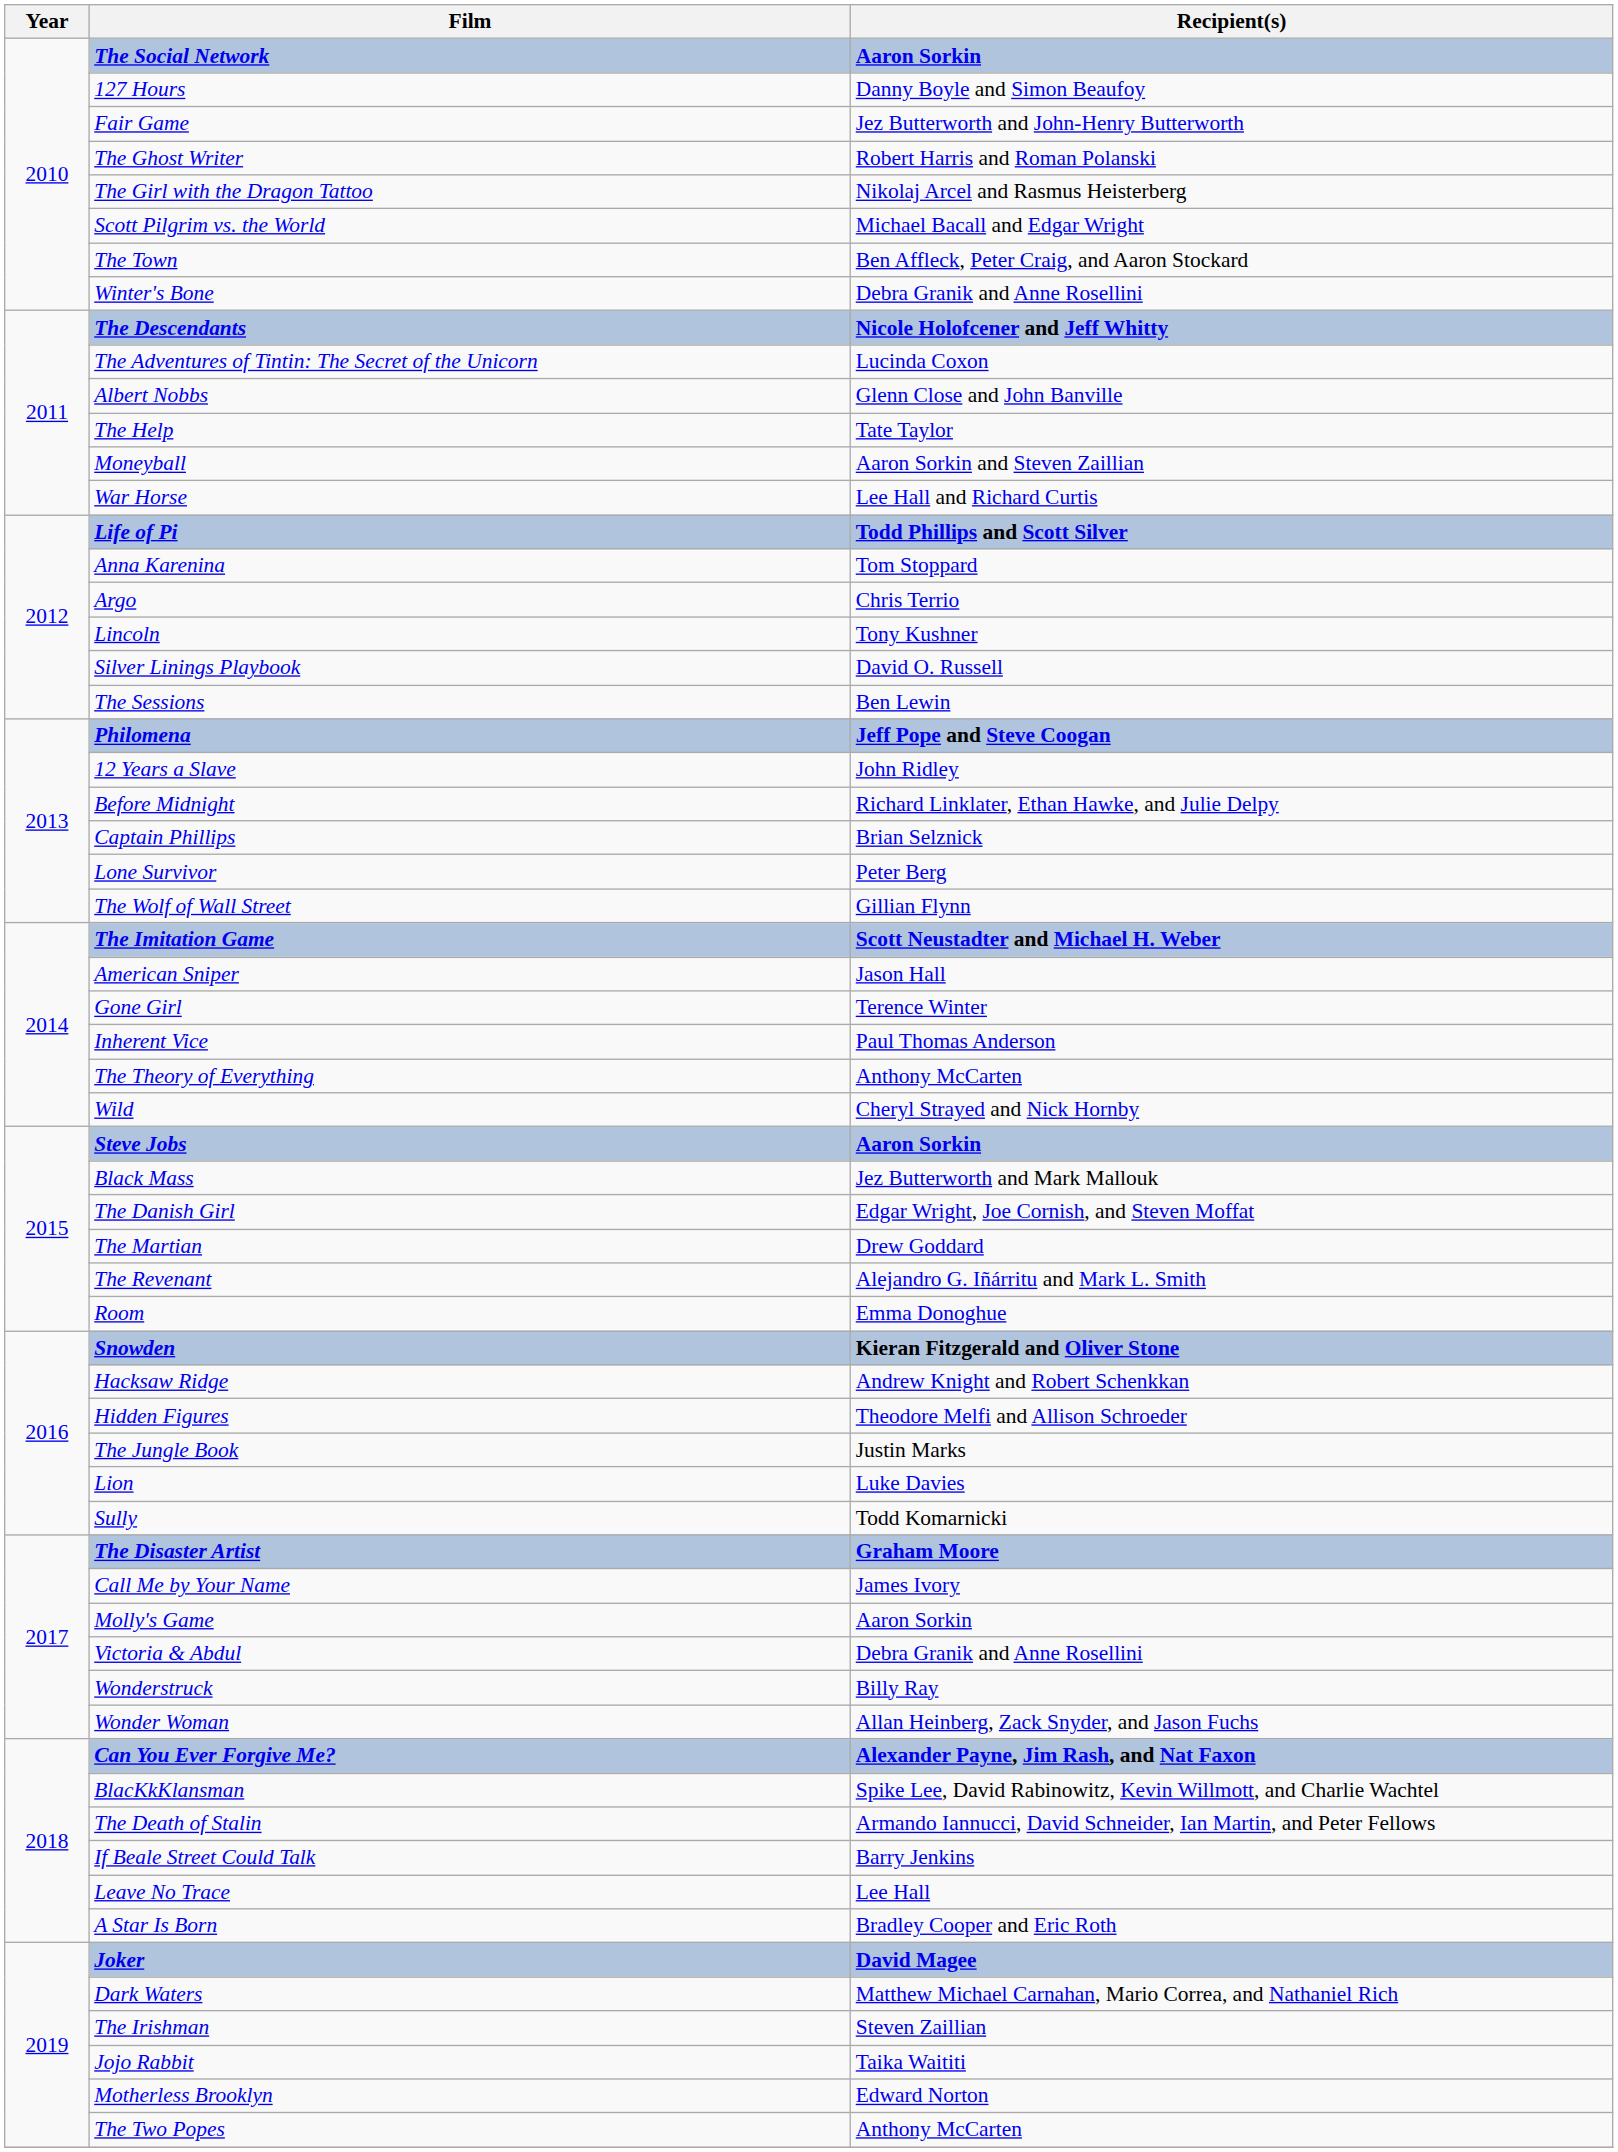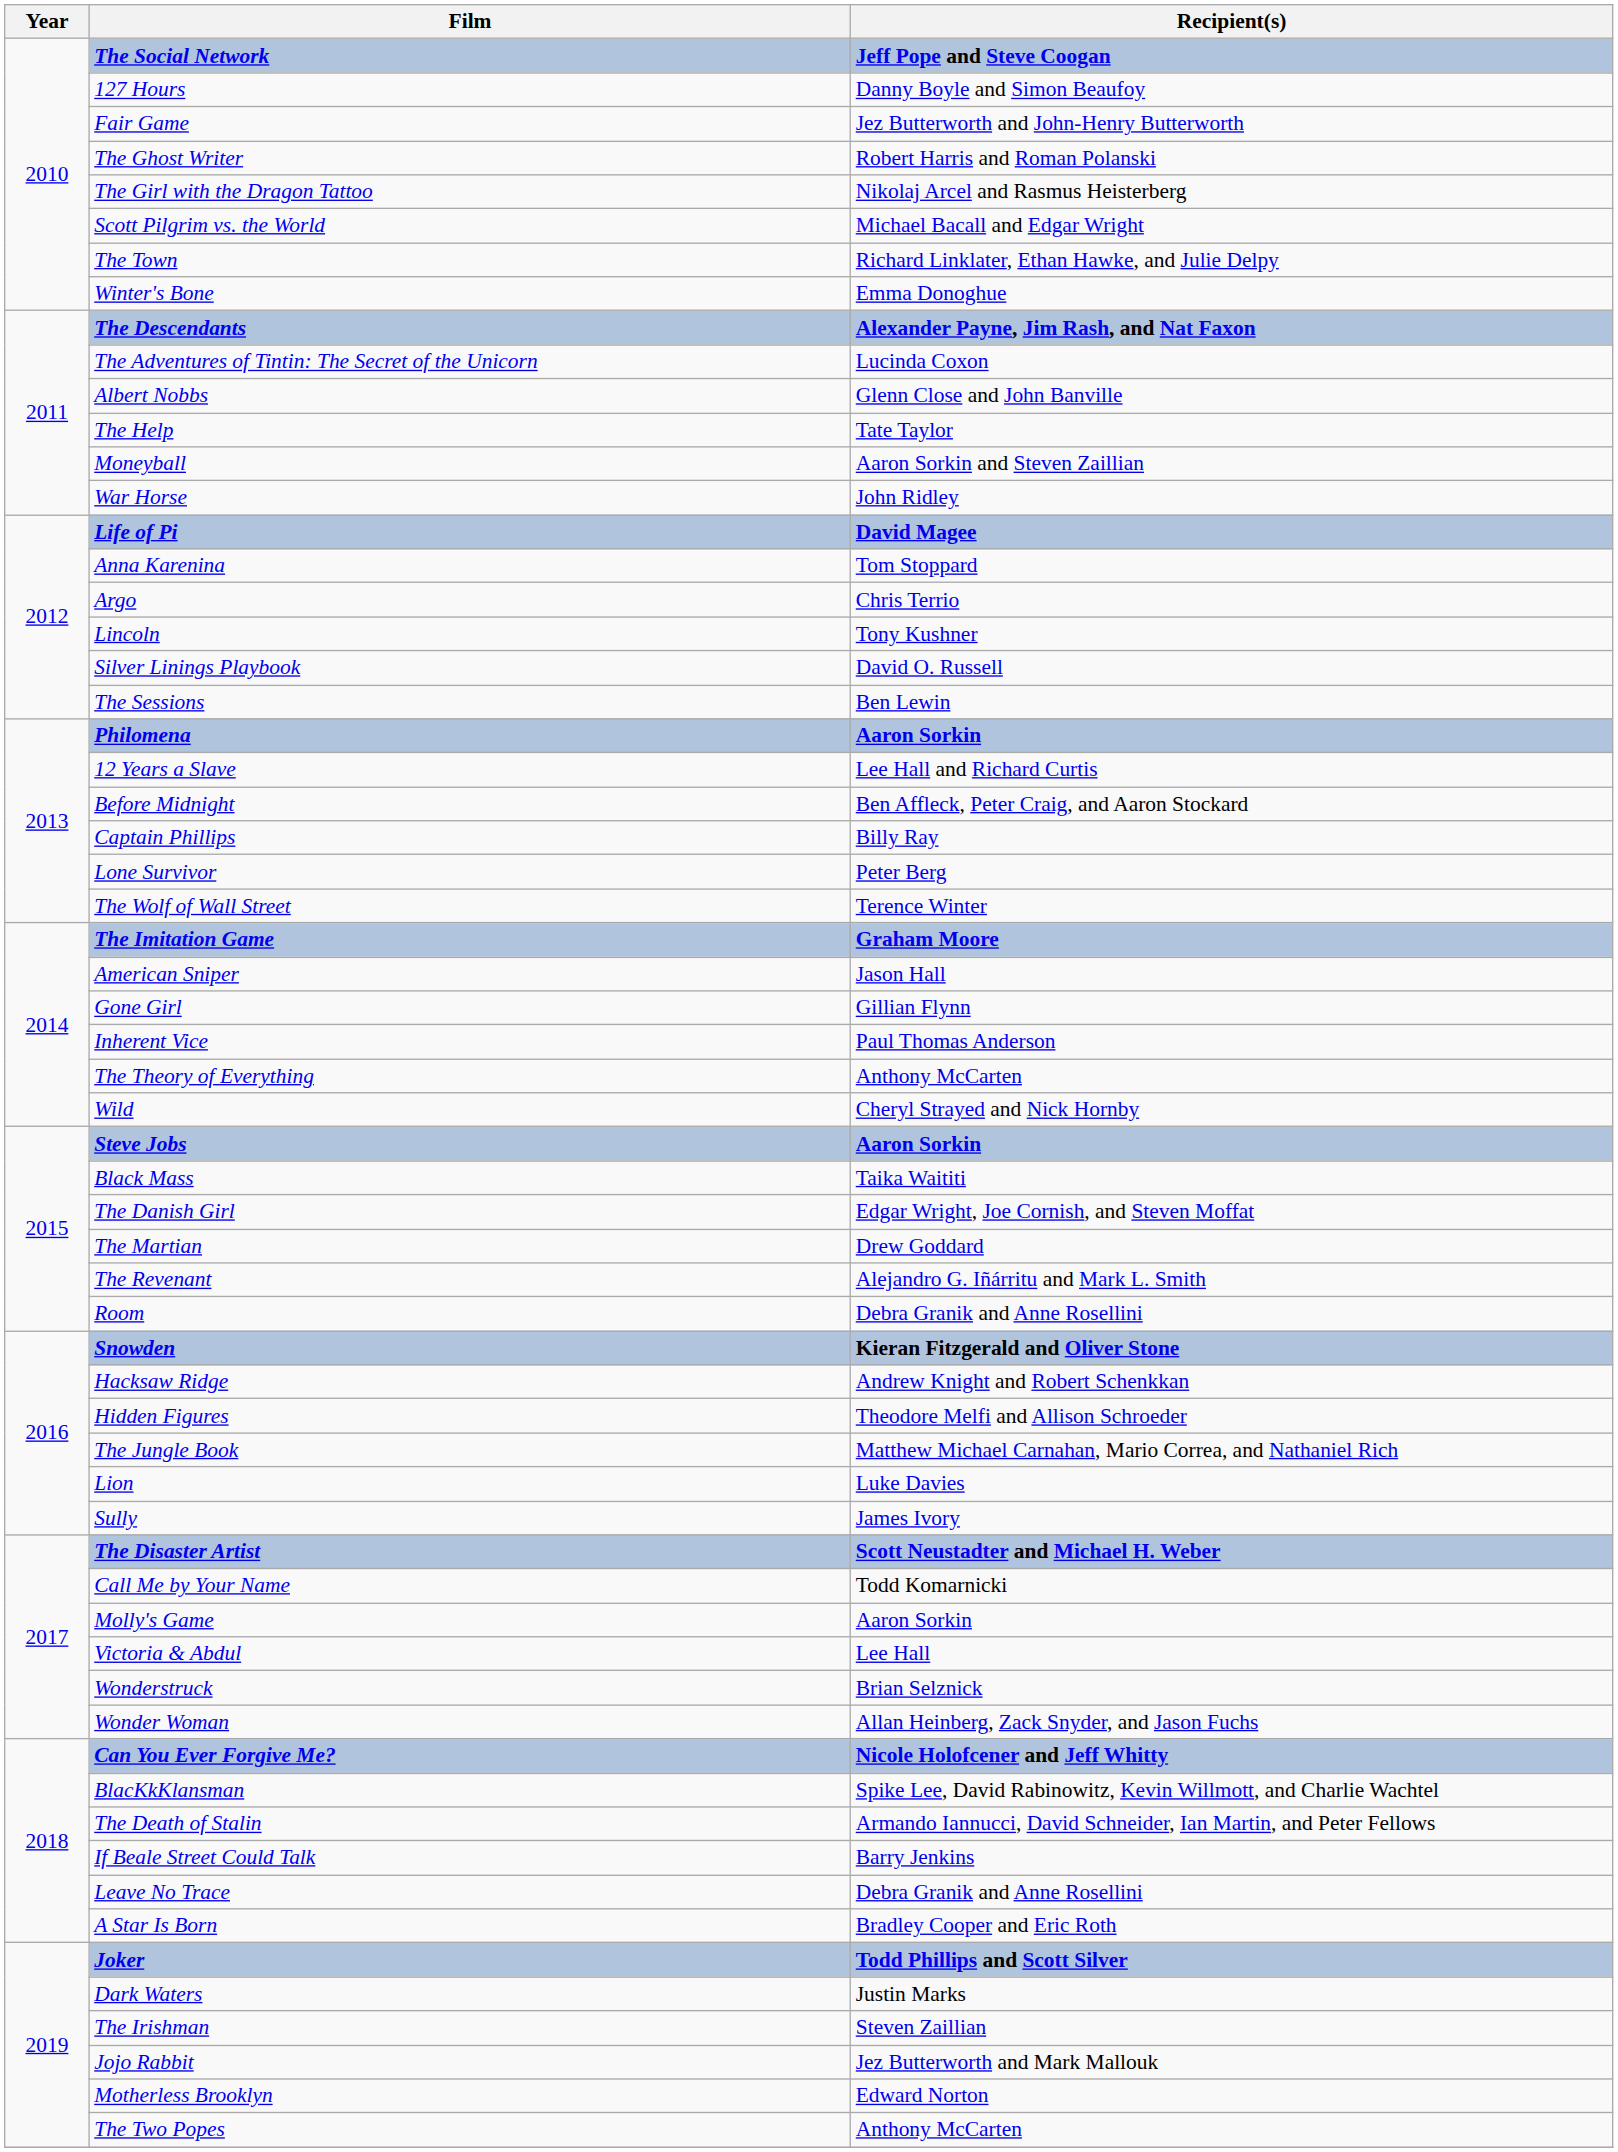The Social Network | Recipient(s): Aaron Sorkin -> Jeff Pope and Steve Coogan
The Town | Recipient(s): Ben Affleck, Peter Craig, and Aaron Stockard -> Richard Linklater, Ethan Hawke, and Julie Delpy
Winter's Bone | Recipient(s): Debra Granik and Anne Rosellini -> Emma Donoghue
The Descendants | Recipient(s): Nicole Holofcener and Jeff Whitty -> Alexander Payne, Jim Rash, and Nat Faxon
War Horse | Recipient(s): Lee Hall and Richard Curtis -> John Ridley
Life of Pi | Recipient(s): Todd Phillips and Scott Silver -> David Magee
Philomena | Recipient(s): Jeff Pope and Steve Coogan -> Aaron Sorkin
12 Years a Slave | Recipient(s): John Ridley -> Lee Hall and Richard Curtis
Before Midnight | Recipient(s): Richard Linklater, Ethan Hawke, and Julie Delpy -> Ben Affleck, Peter Craig, and Aaron Stockard
Captain Phillips | Recipient(s): Brian Selznick -> Billy Ray
The Wolf of Wall Street | Recipient(s): Gillian Flynn -> Terence Winter
The Imitation Game | Recipient(s): Scott Neustadter and Michael H. Weber -> Graham Moore
Gone Girl | Recipient(s): Terence Winter -> Gillian Flynn
Black Mass | Recipient(s): Jez Butterworth and Mark Mallouk -> Taika Waititi
Room | Recipient(s): Emma Donoghue -> Debra Granik and Anne Rosellini
The Jungle Book | Recipient(s): Justin Marks -> Matthew Michael Carnahan, Mario Correa, and Nathaniel Rich
Sully | Recipient(s): Todd Komarnicki -> James Ivory
The Disaster Artist | Recipient(s): Graham Moore -> Scott Neustadter and Michael H. Weber
Call Me by Your Name | Recipient(s): James Ivory -> Todd Komarnicki
Victoria & Abdul | Recipient(s): Debra Granik and Anne Rosellini -> Lee Hall
Wonderstruck | Recipient(s): Billy Ray -> Brian Selznick
Can You Ever Forgive Me? | Recipient(s): Alexander Payne, Jim Rash, and Nat Faxon -> Nicole Holofcener and Jeff Whitty
Leave No Trace | Recipient(s): Lee Hall -> Debra Granik and Anne Rosellini
Joker | Recipient(s): David Magee -> Todd Phillips and Scott Silver
Dark Waters | Recipient(s): Matthew Michael Carnahan, Mario Correa, and Nathaniel Rich -> Justin Marks
Jojo Rabbit | Recipient(s): Taika Waititi -> Jez Butterworth and Mark Mallouk
